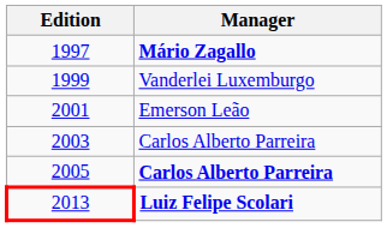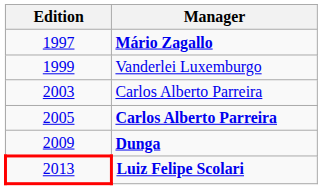- row: 2001 | Emerson Leão
+ row: 2009 | Dunga
